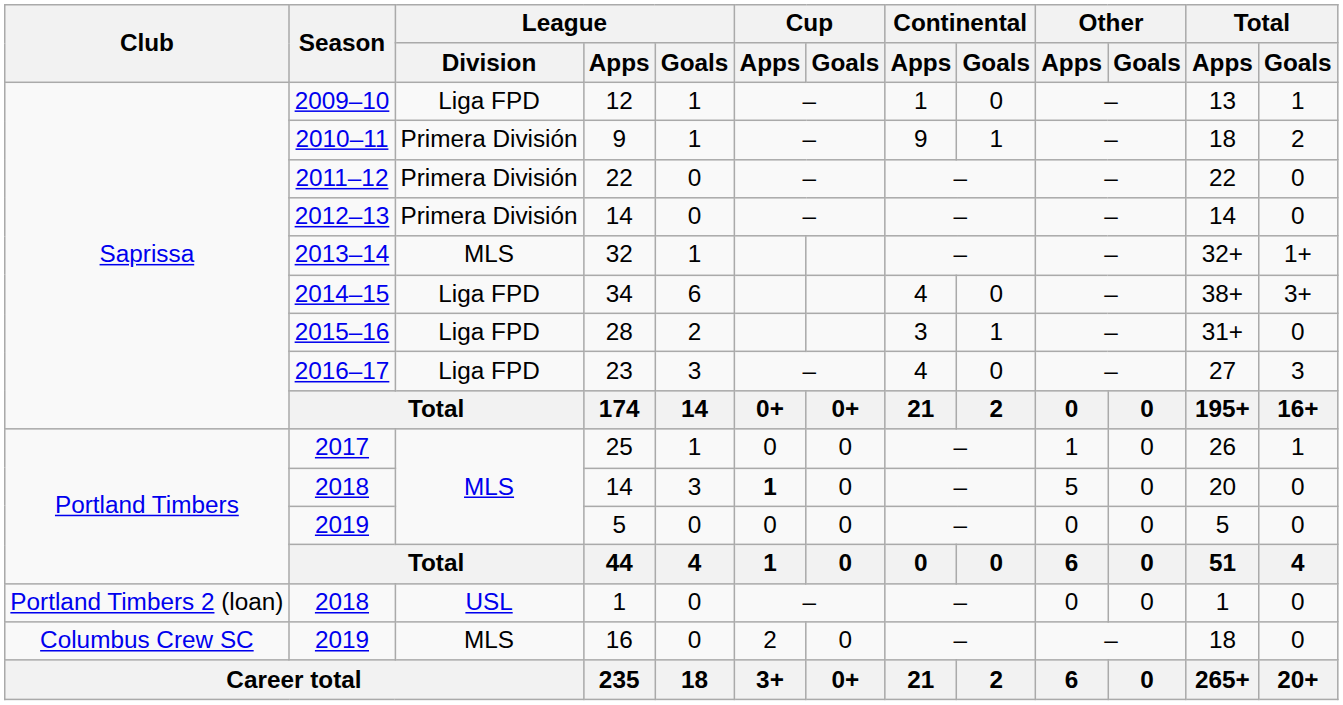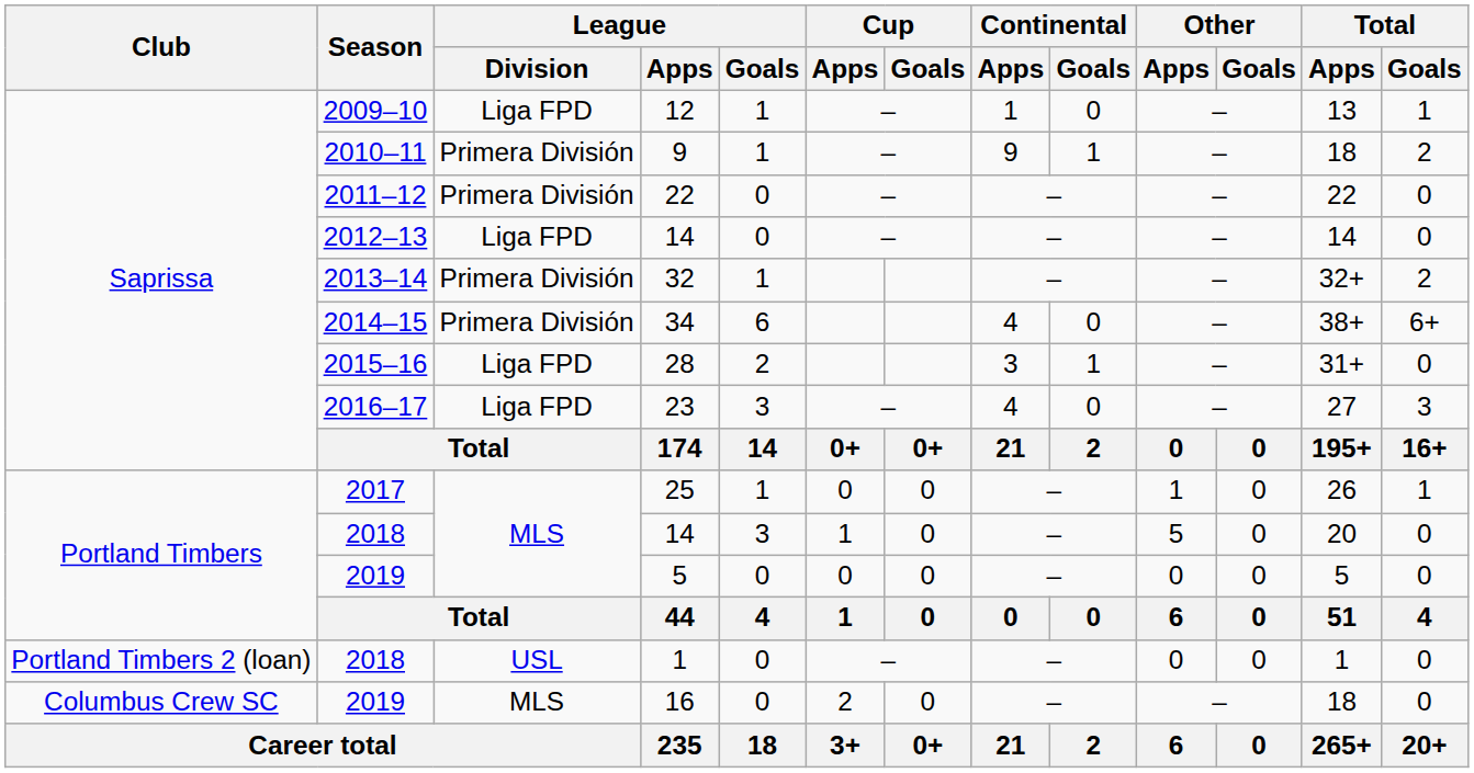2012–13 / 14 | League / Division: Primera División -> Liga FPD
32 | League / Division: MLS -> Primera División
32 | Total / Goals: 1+ -> 2
34 | League / Division: Liga FPD -> Primera División
34 | Total / Goals: 3+ -> 6+
2018 / 14 | Cup / Apps: bold -> normal
